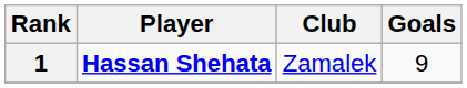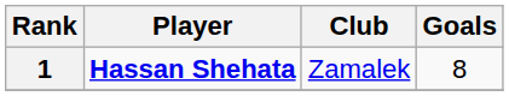1 | Goals: 9 -> 8
